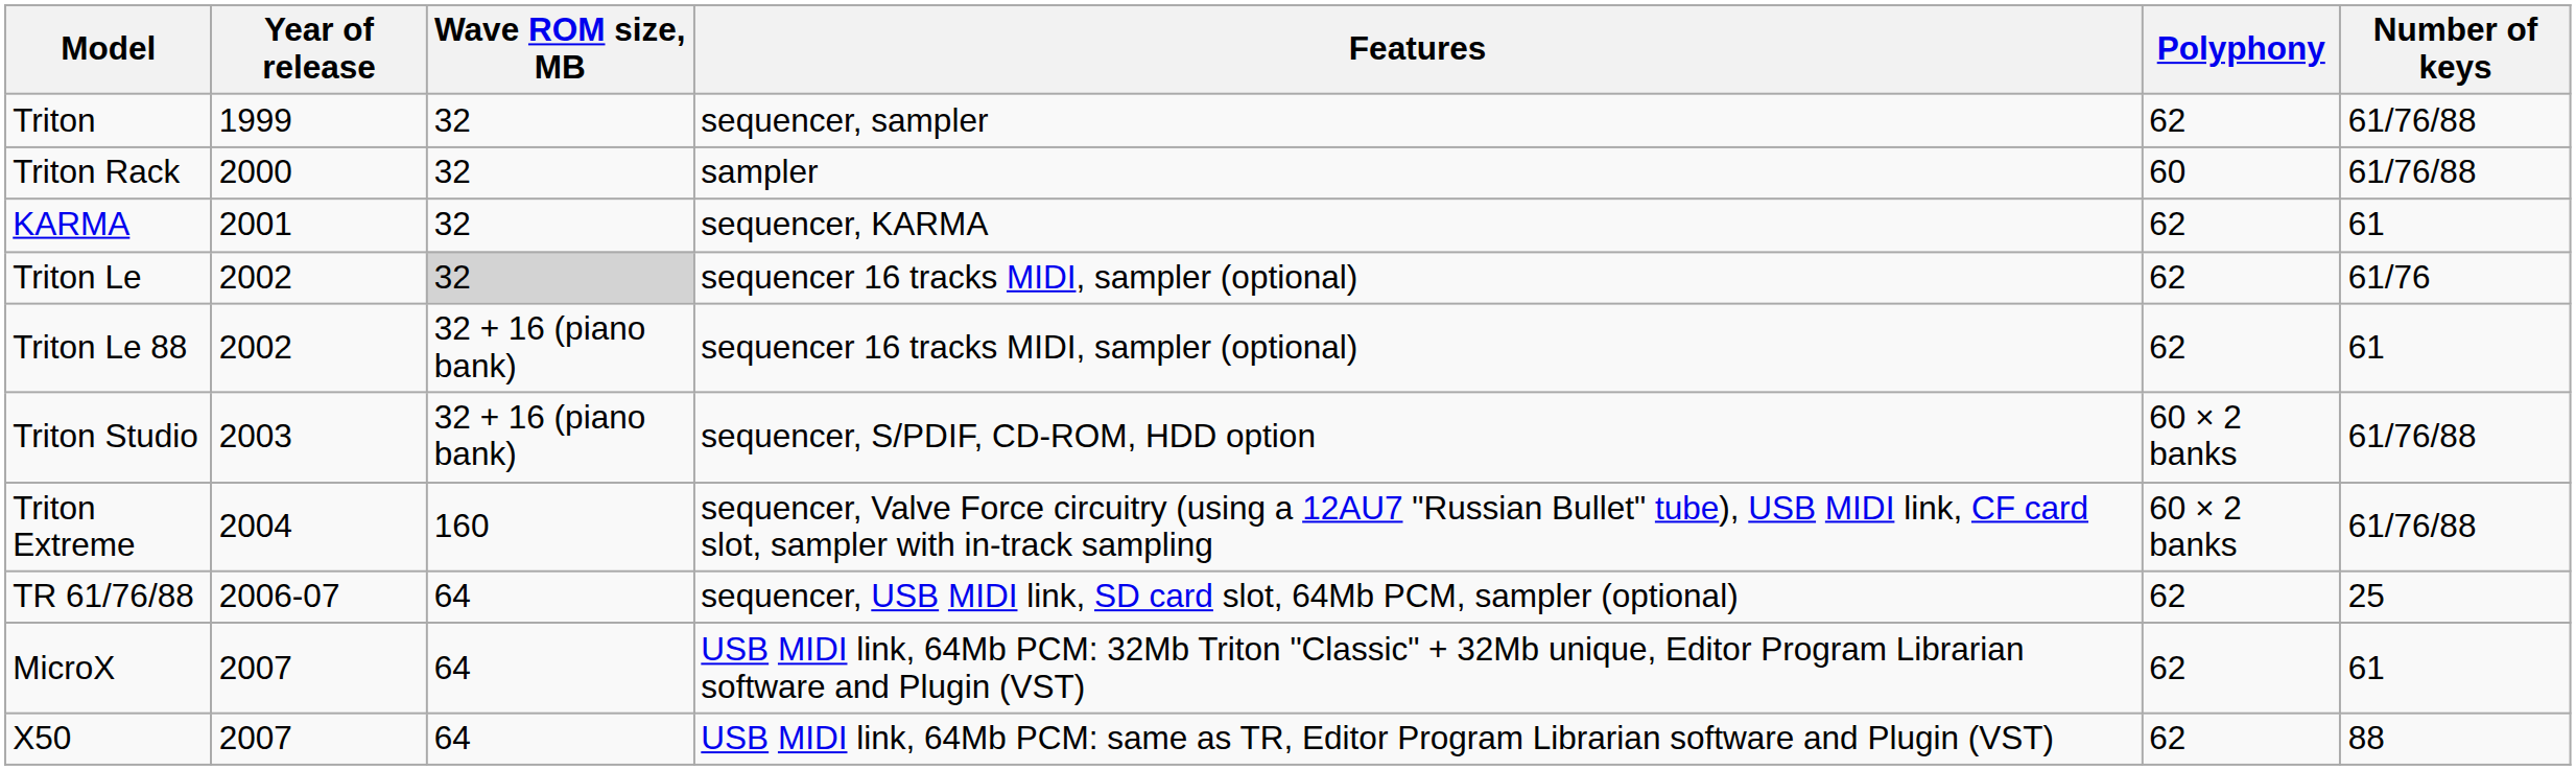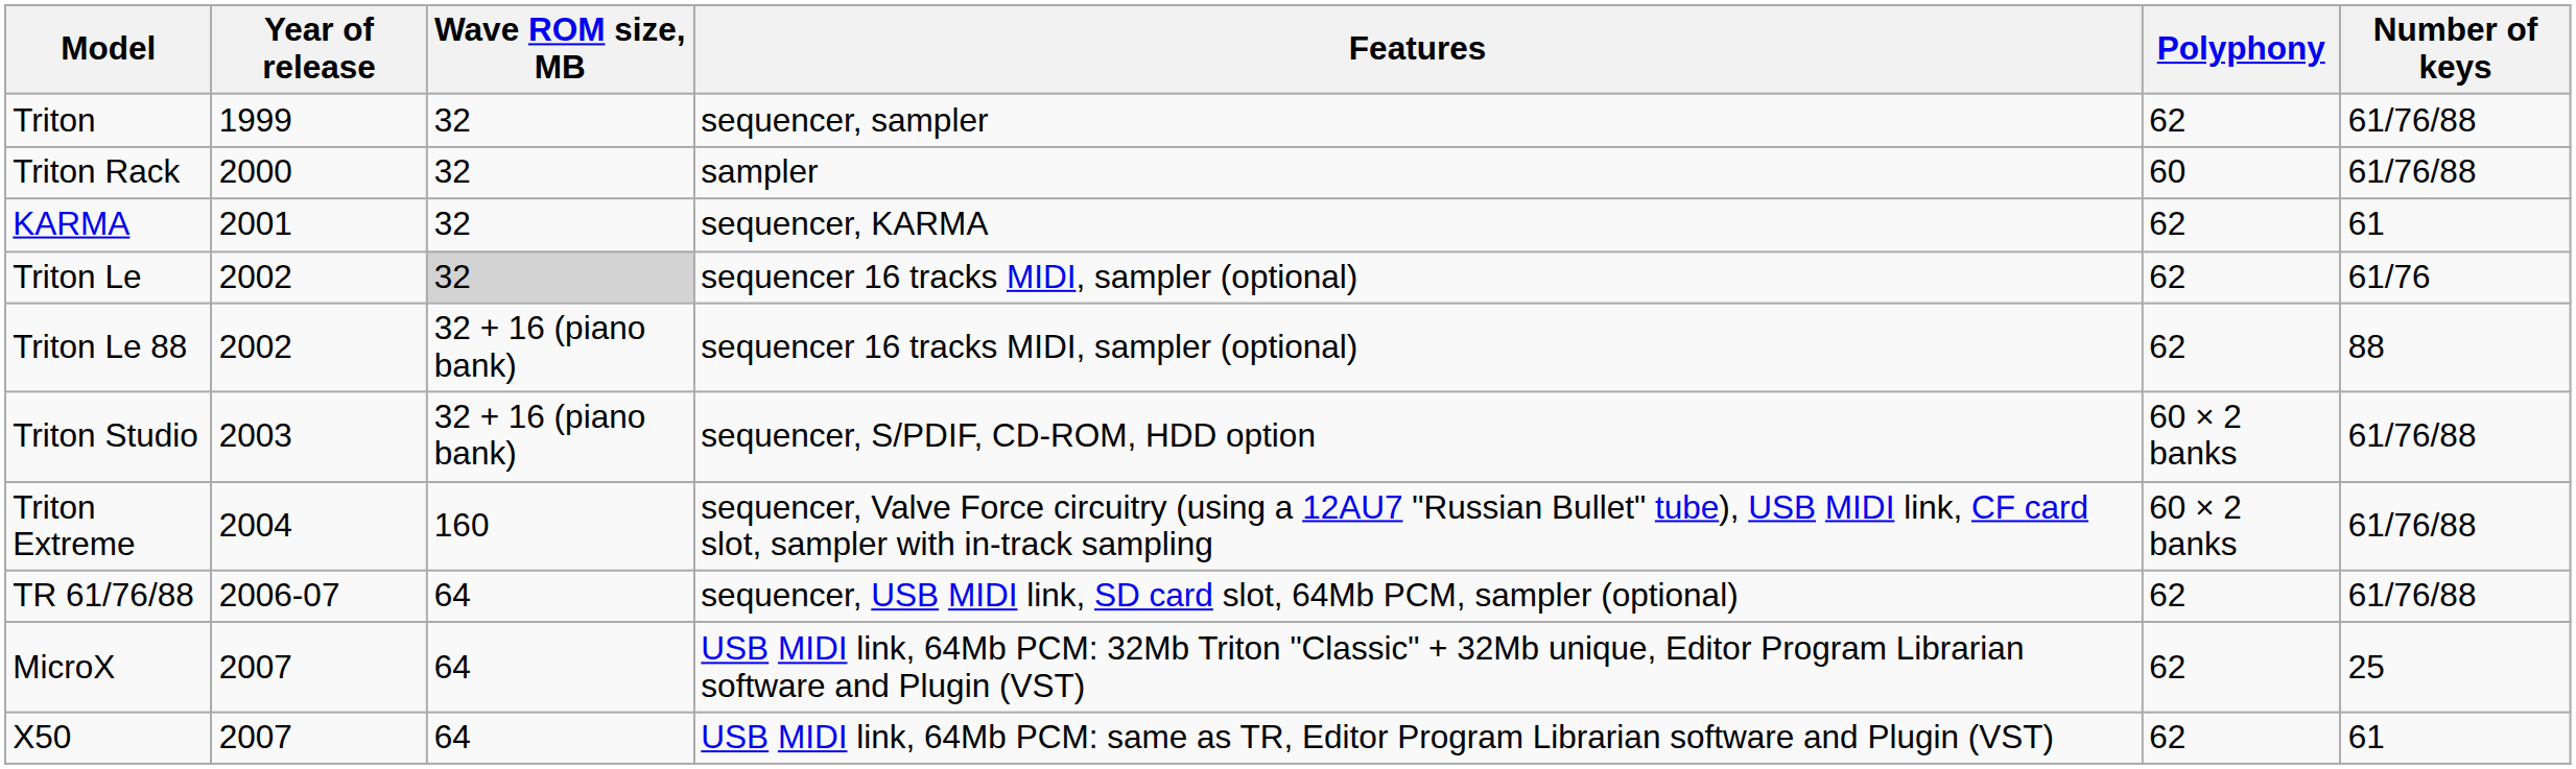Triton Le 88 | Number of keys: 61 -> 88
TR 61/76/88 | Number of keys: 25 -> 61/76/88
MicroX | Number of keys: 61 -> 25
X50 | Number of keys: 88 -> 61
